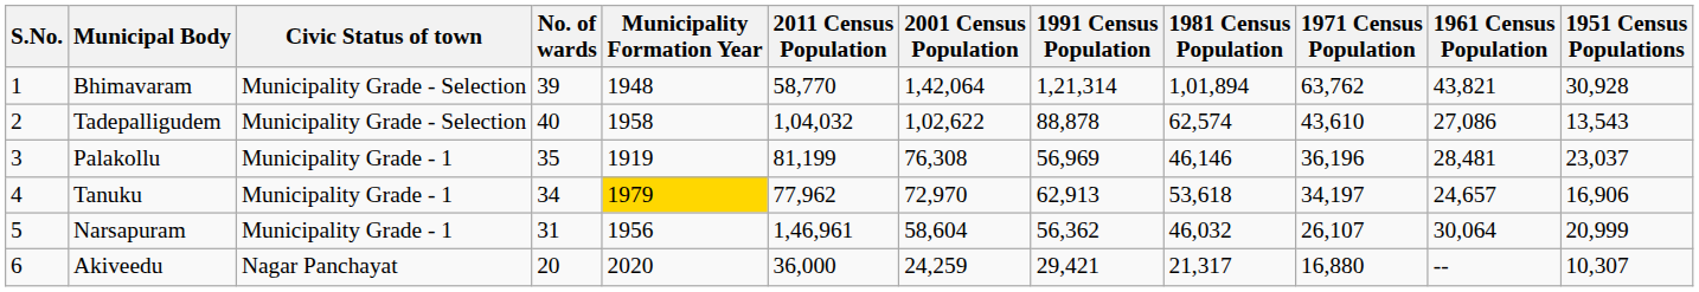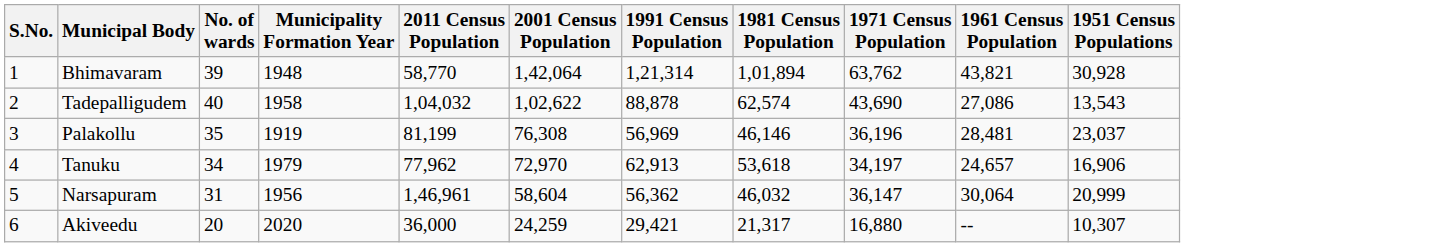- column: Civic Status of town | Municipality Grade - Selection | Municipality Grade - Selection | Municipality Grade - 1 | Municipality Grade - 1 | Municipality Grade - 1 | Nagar Panchayat
Tadepalligudem | 1971 Census Population: 43,610 -> 43,690
Tanuku | Municipality Formation Year: gold background -> no background
Narsapuram | 1971 Census Population: 26,107 -> 36,147
